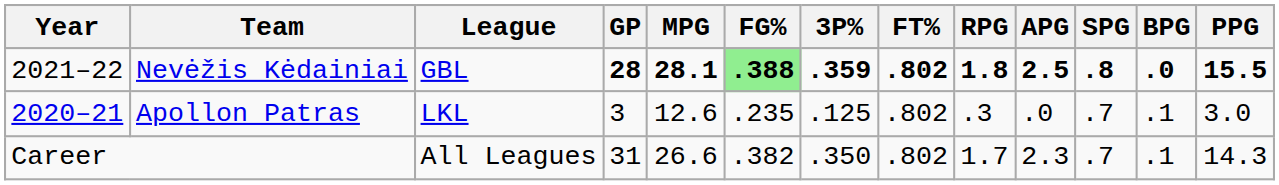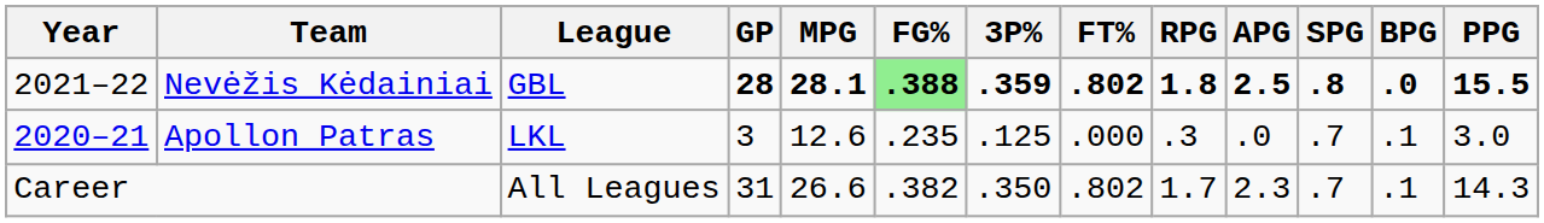Apollon Patras | FT%: .802 -> .000
